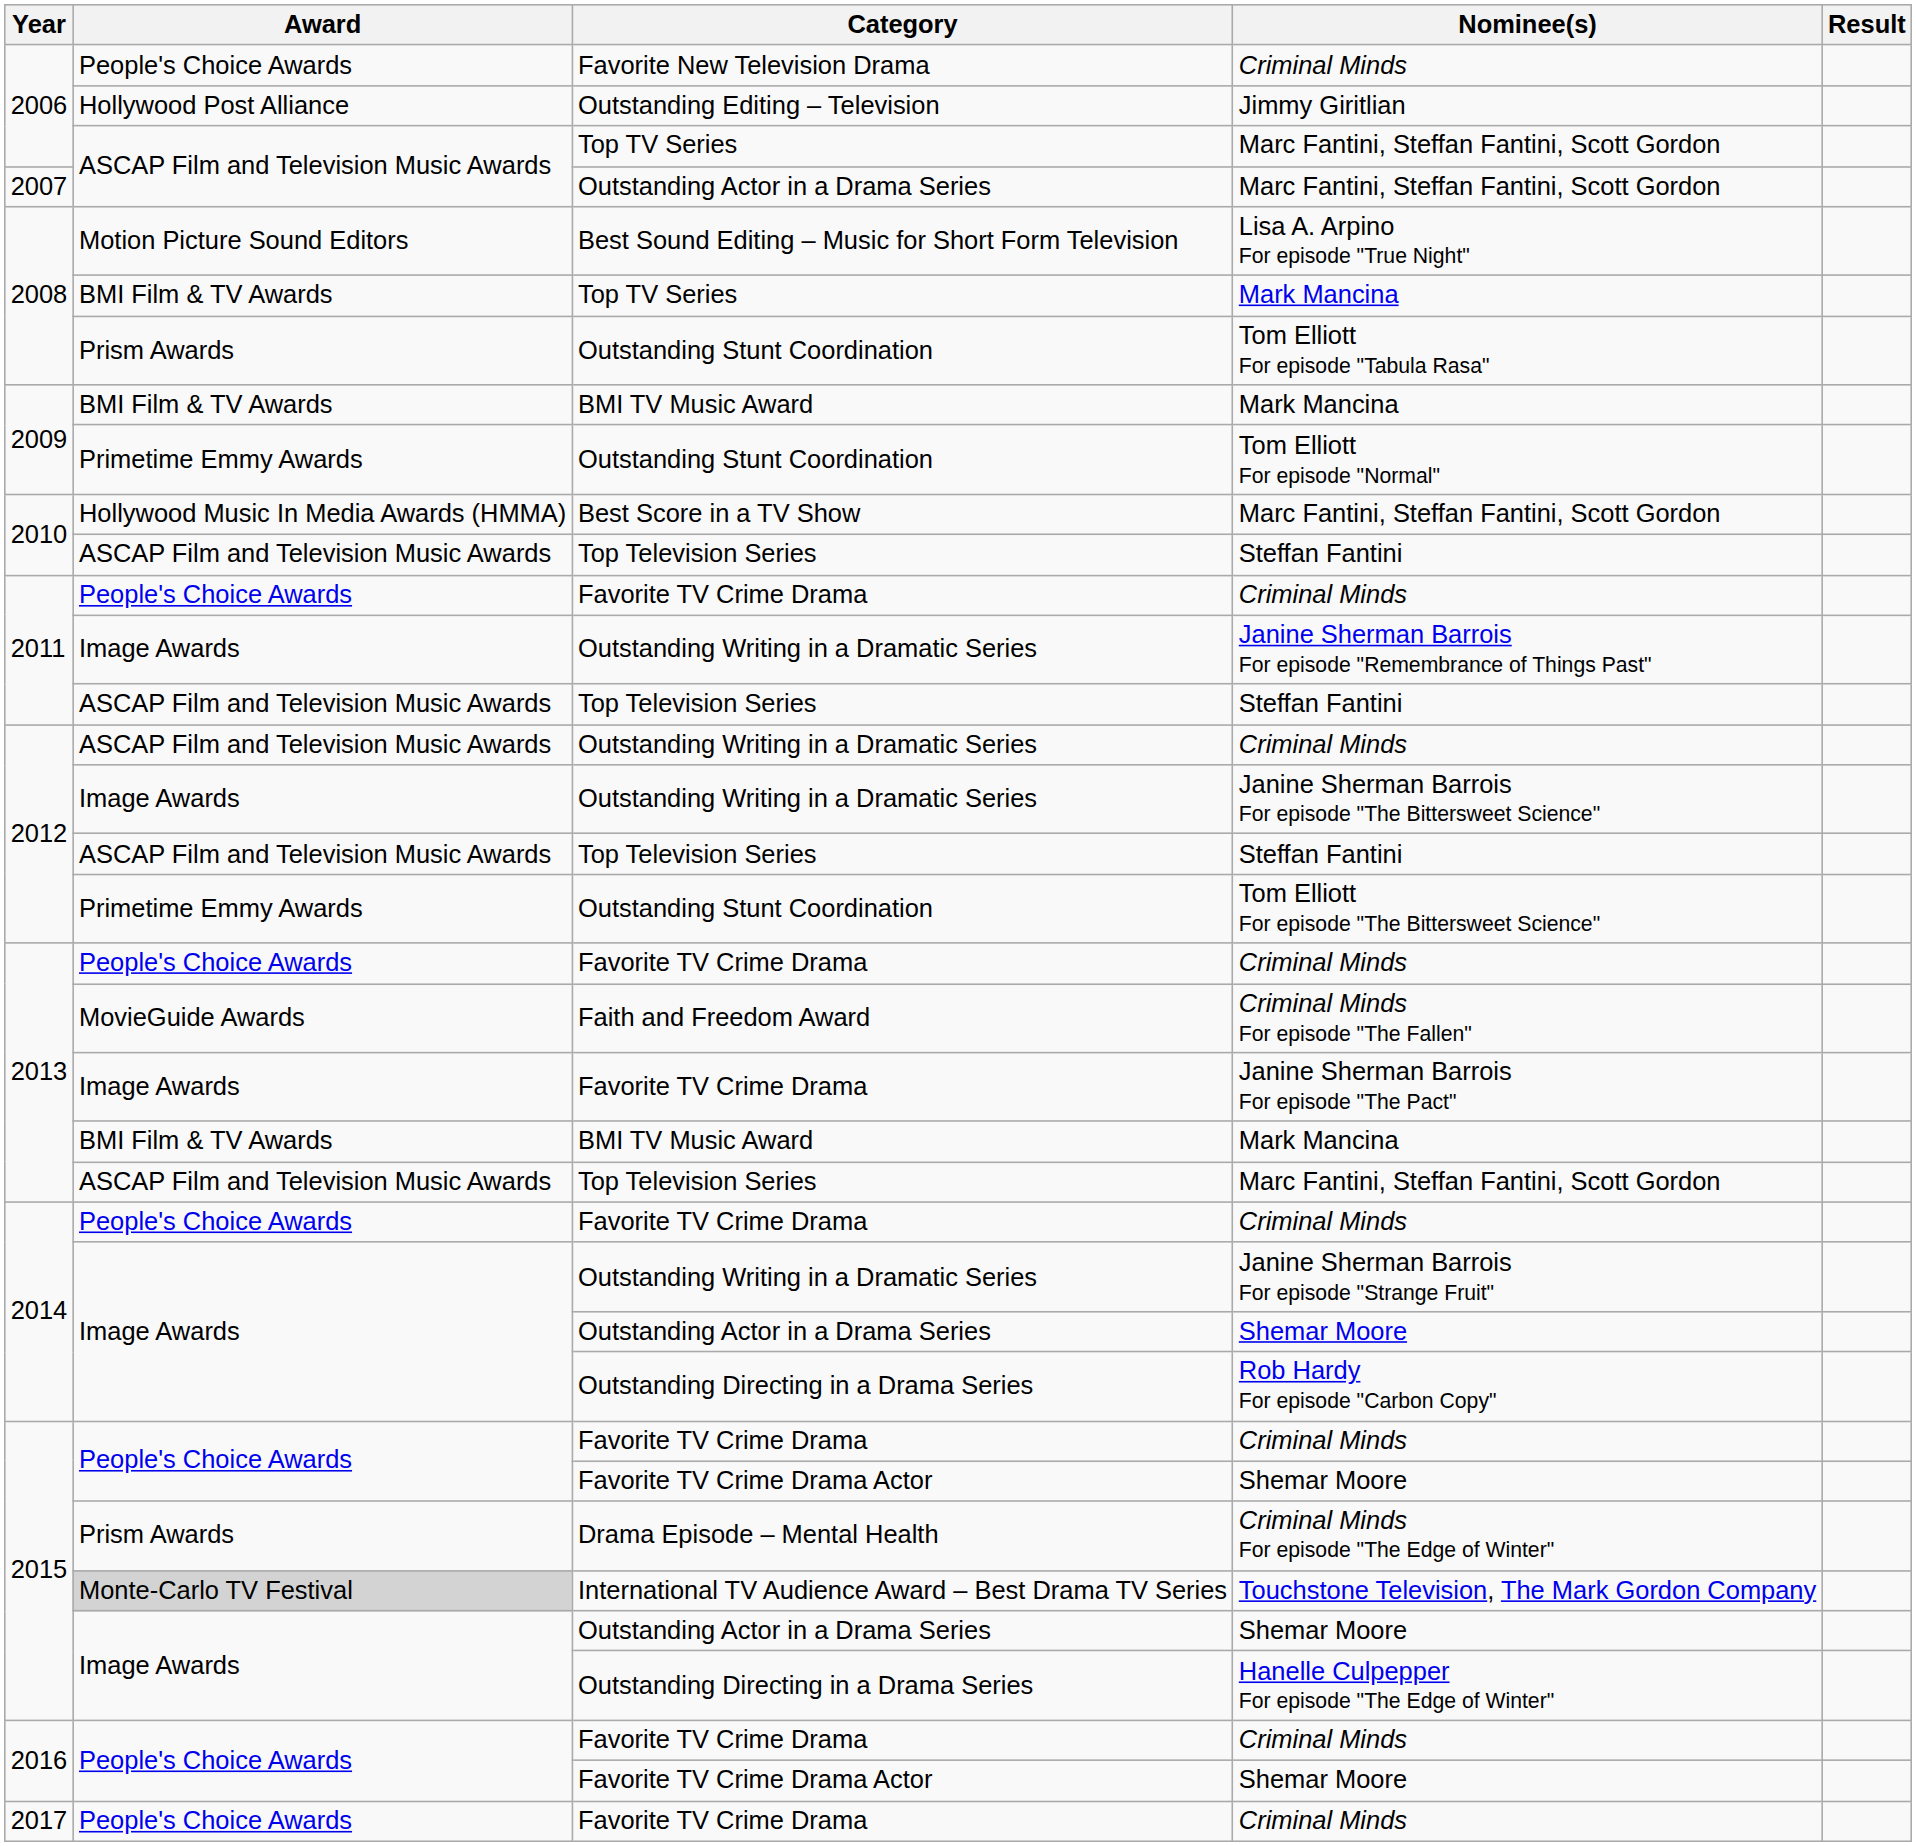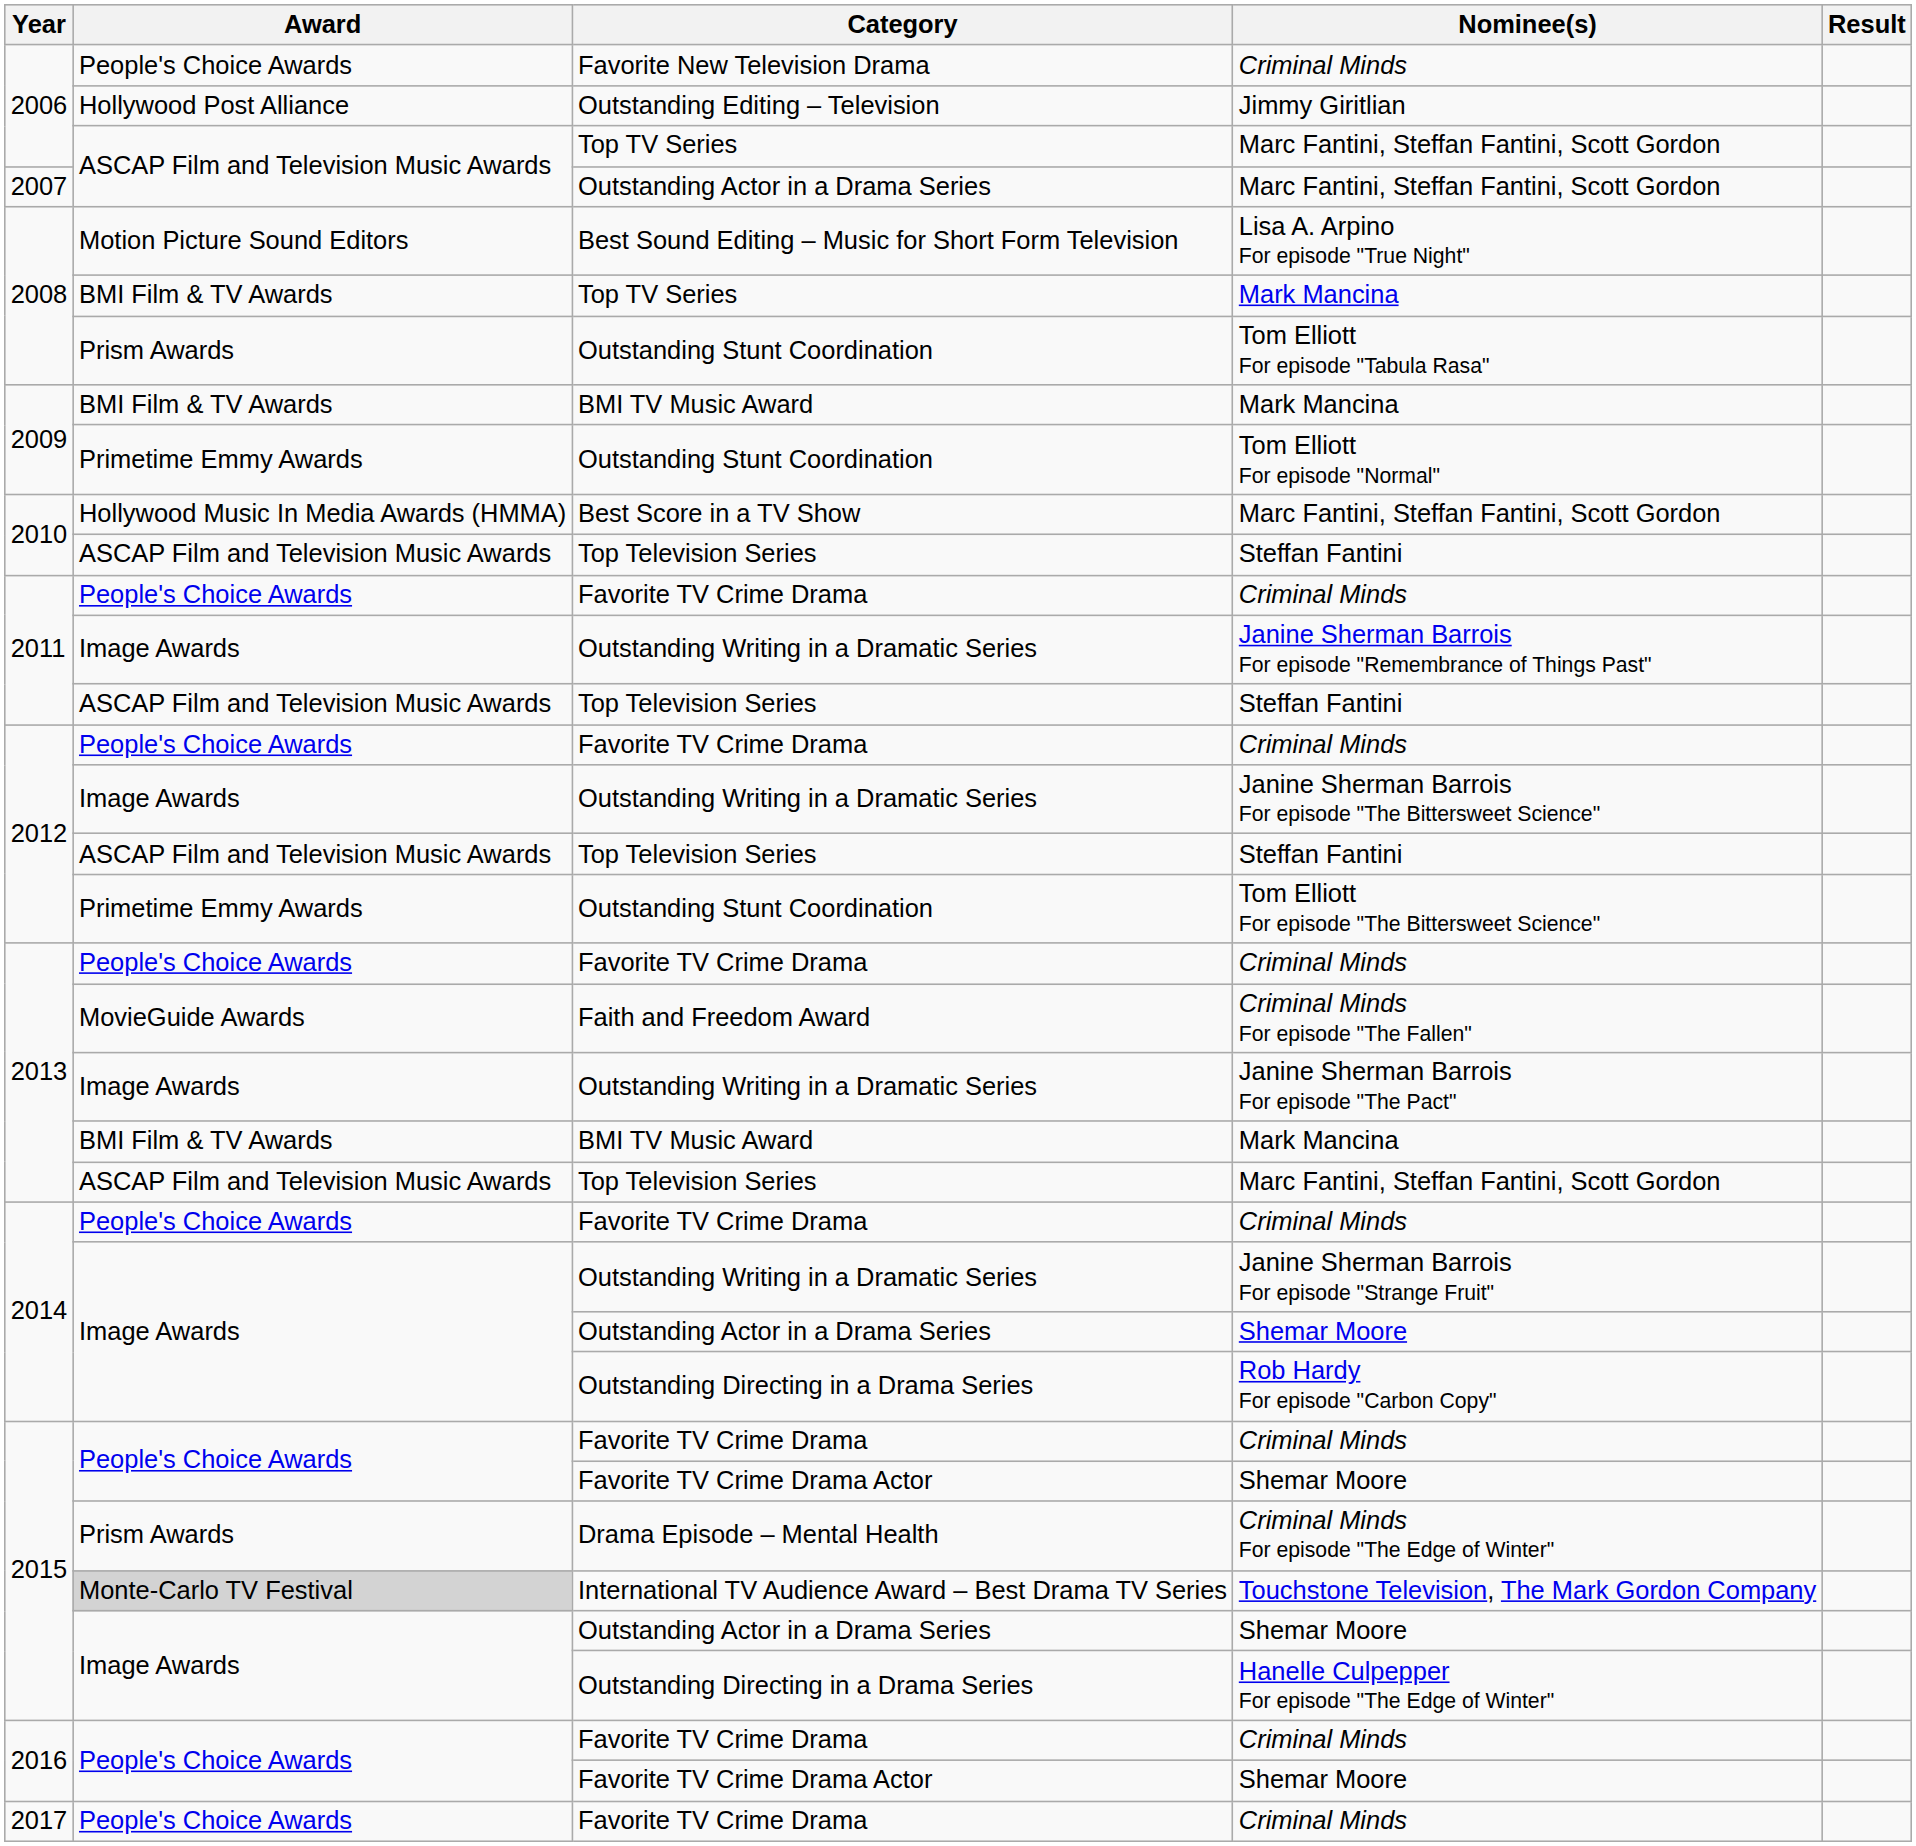2012 / Criminal Minds | Award: ASCAP Film and Television Music Awards -> People's Choice Awards
2012 / Criminal Minds | Category: Outstanding Writing in a Dramatic Series -> Favorite TV Crime Drama
Janine Sherman Barrois For episode "The Pact" | Category: Favorite TV Crime Drama -> Outstanding Writing in a Dramatic Series
